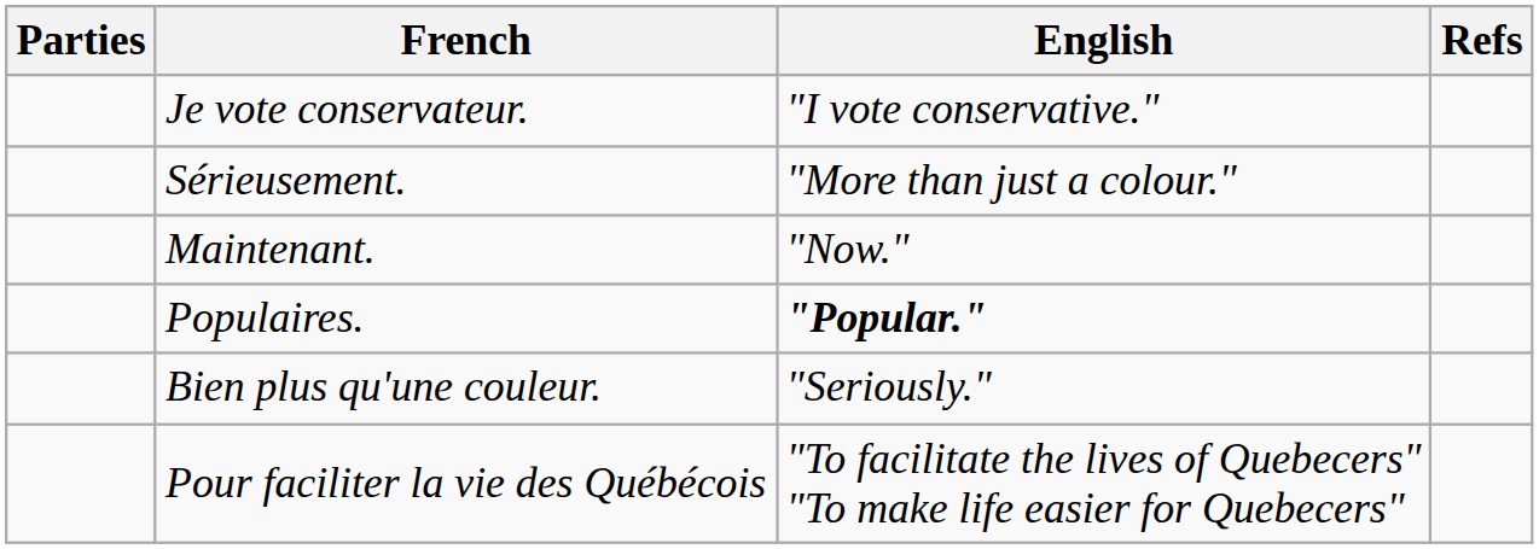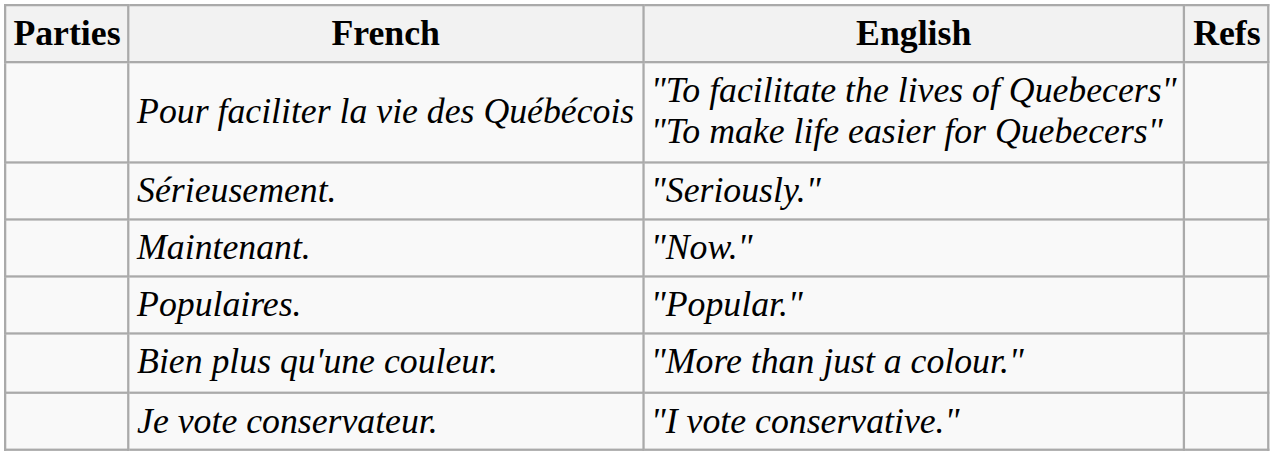rows swapped: Pour faciliter la vie des Québécois <-> Je vote conservateur.
Sérieusement. | English: "More than just a colour." -> "Seriously."
Populaires. | English: bold -> normal
Bien plus qu'une couleur. | English: "Seriously." -> "More than just a colour."
